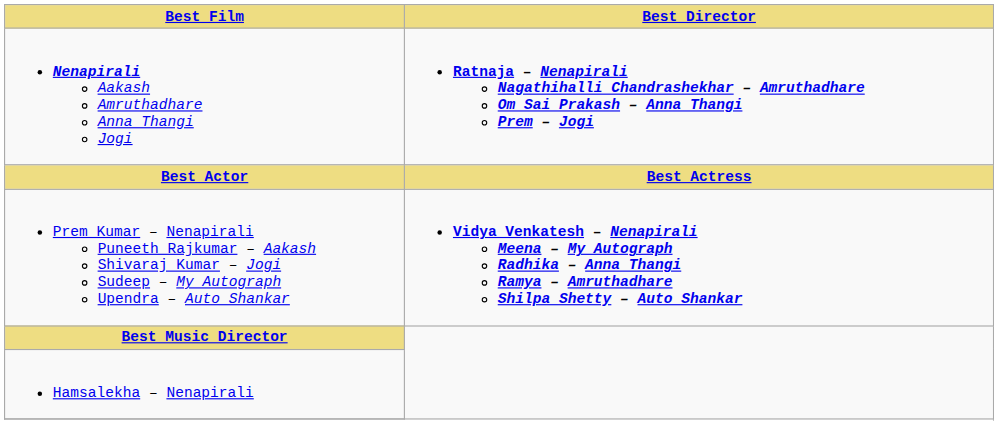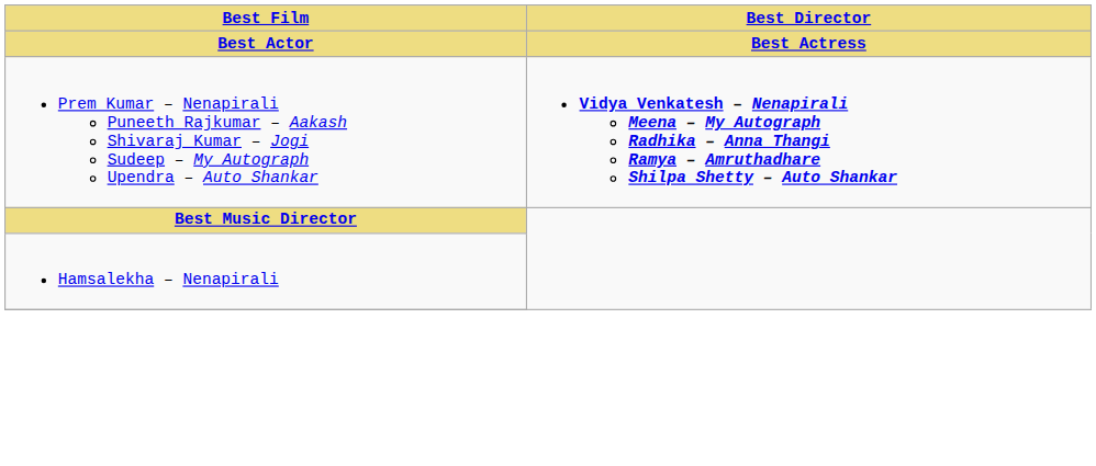- row: Nenapirali Aakash Amruthadhare Anna Thangi Jogi | Ratnaja – Nenapirali Nagathihalli Chandrashekhar – Amruthadhare Om Sai Prakash – Anna Thangi Prem – Jogi
